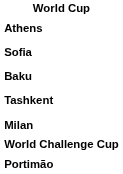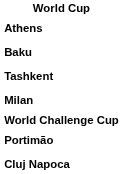- row: Sofia
+ row: Cluj Napoca
